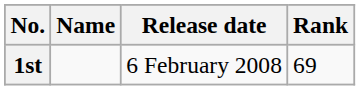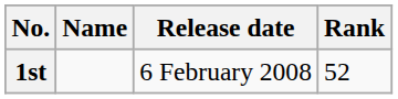1st | Rank: 69 -> 52
